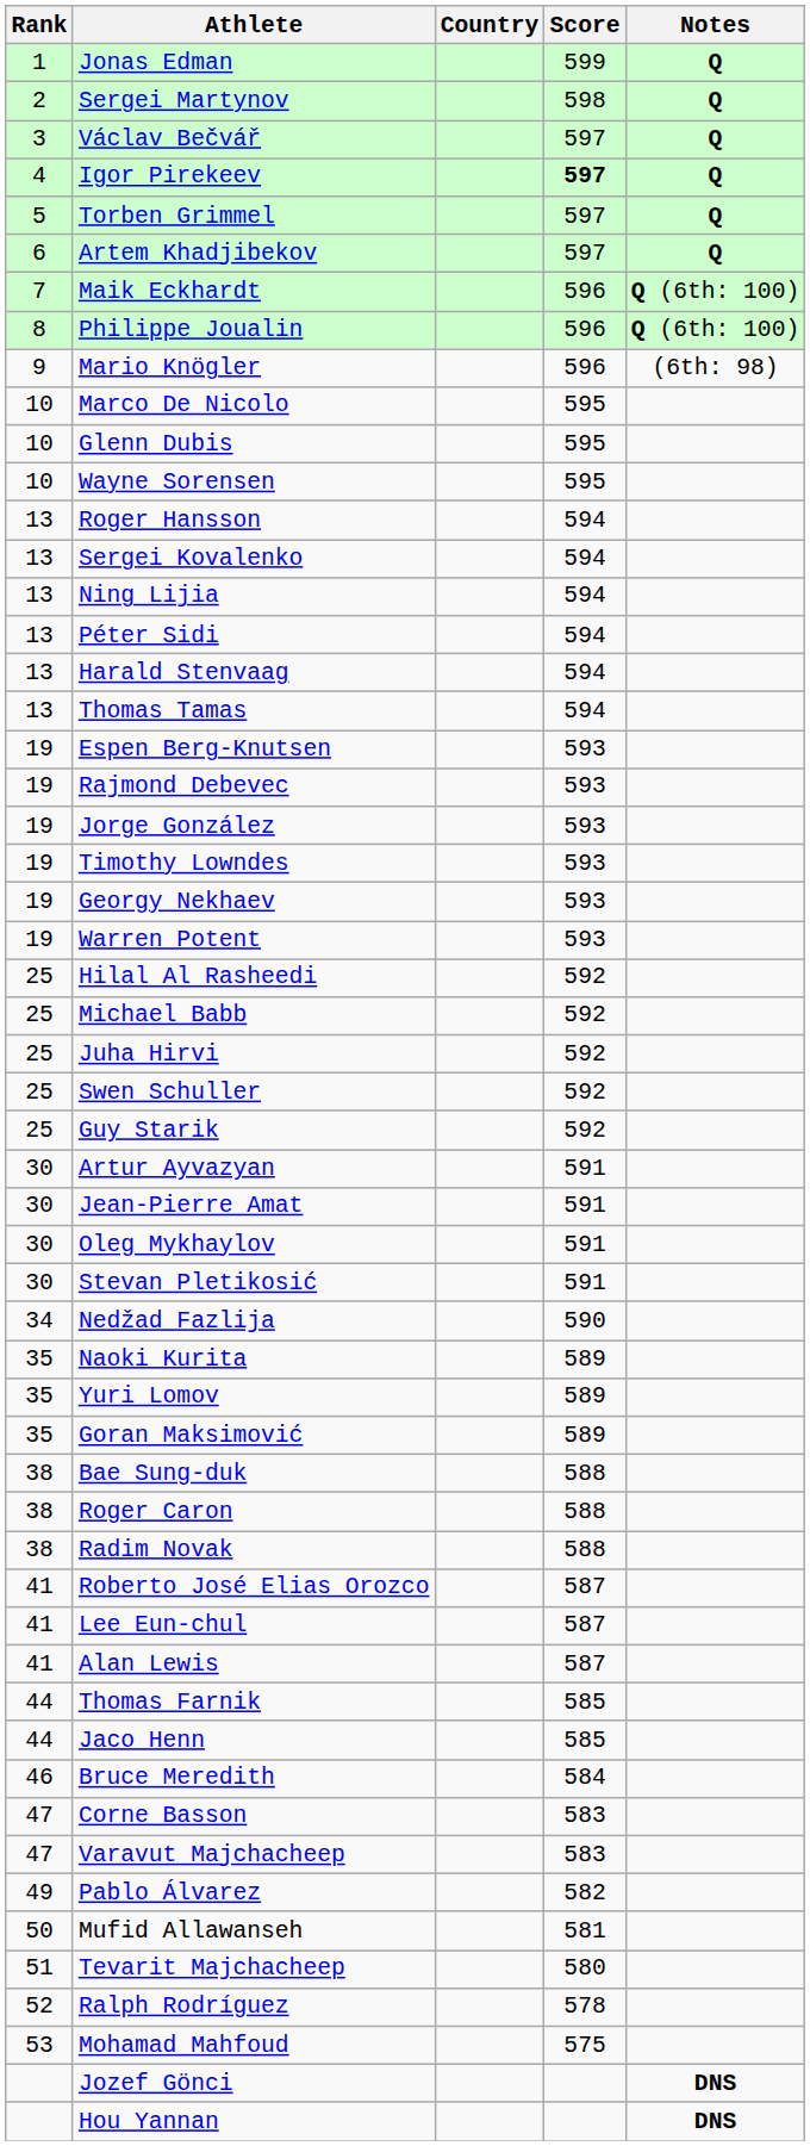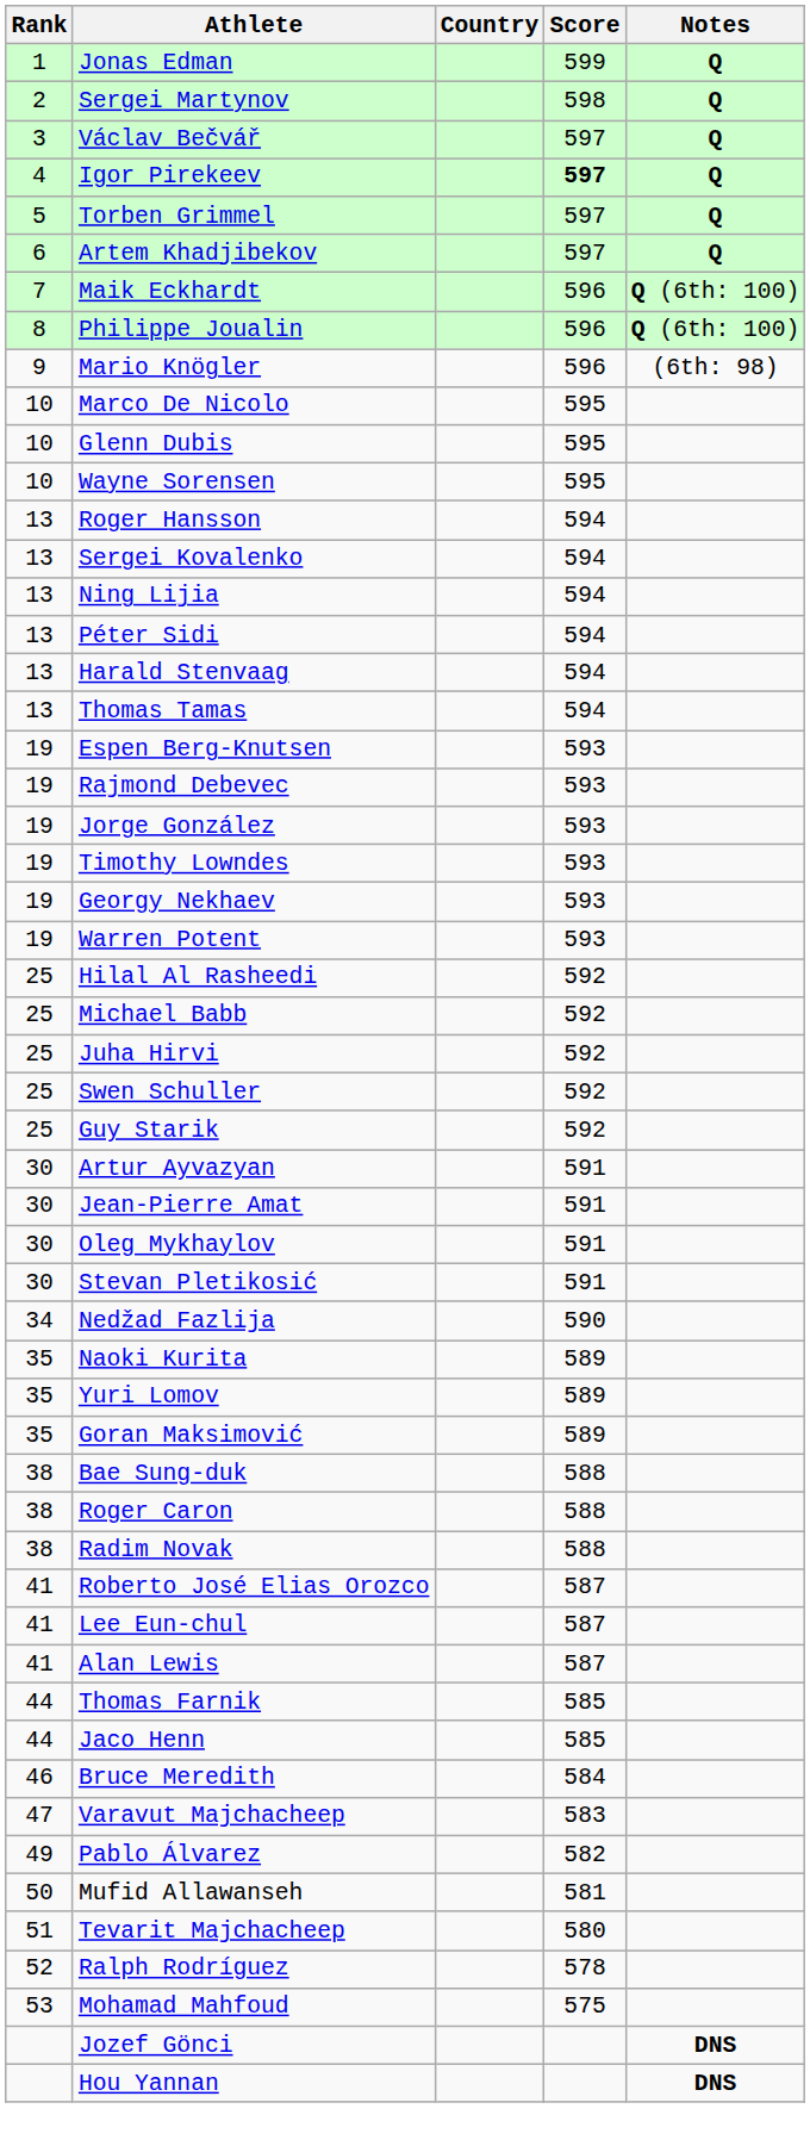- row: 47 | Corne Basson | 583
